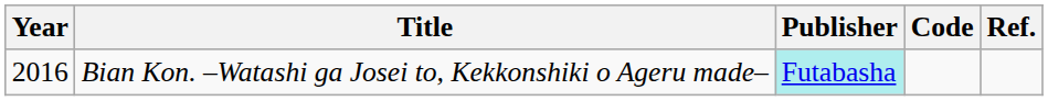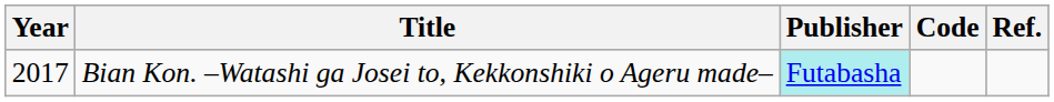Bian Kon. –Watashi ga Josei to, Kekkonshiki o Ageru made– | Year: 2016 -> 2017
